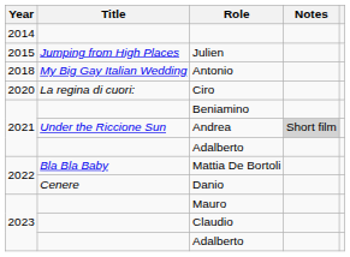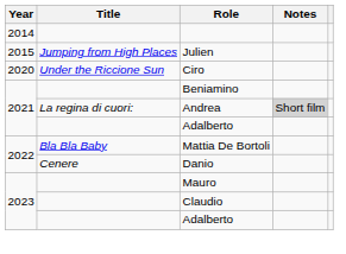- row: 2018 | My Big Gay Italian Wedding | Antonio
Ciro | Title: La regina di cuori: -> Under the Riccione Sun
Andrea | Title: Under the Riccione Sun -> La regina di cuori:
